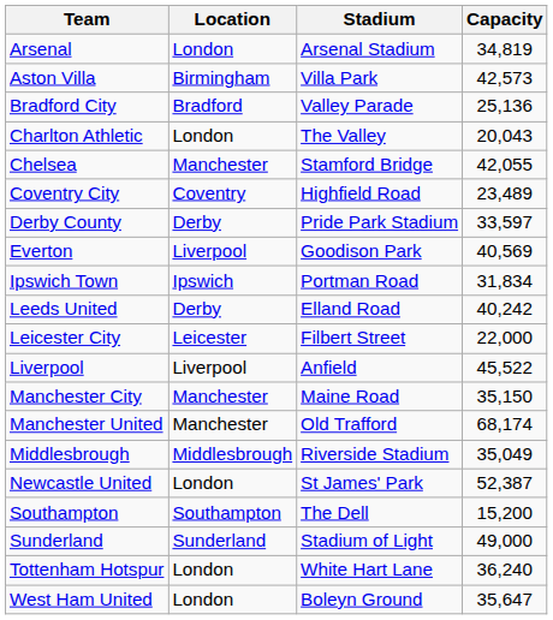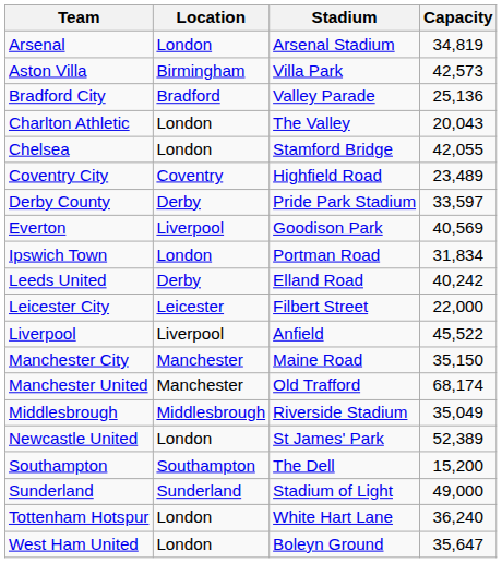Chelsea | Location: Manchester -> London
Ipswich Town | Location: Ipswich -> London
Newcastle United | Capacity: 52,387 -> 52,389
